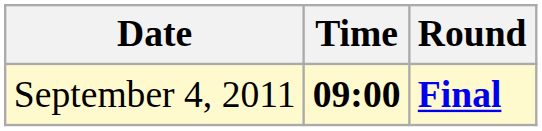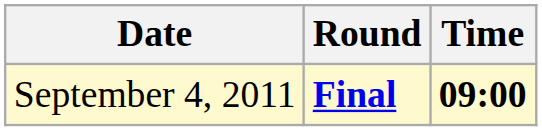columns swapped: Time <-> Round
